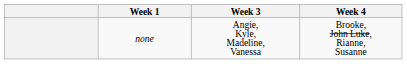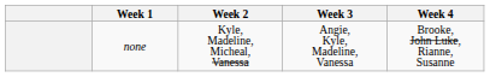+ column: Week 2 | Kyle, Madeline, Micheal, Vanessa
